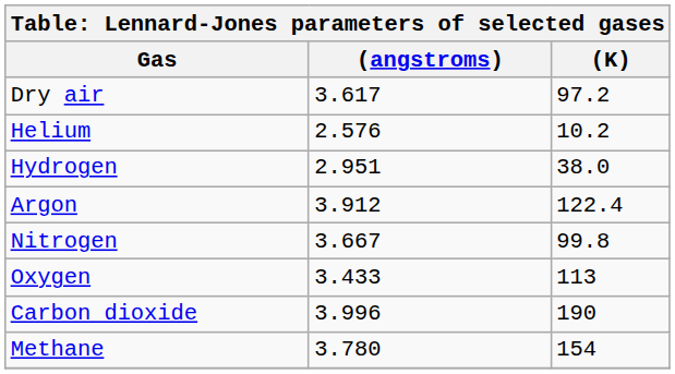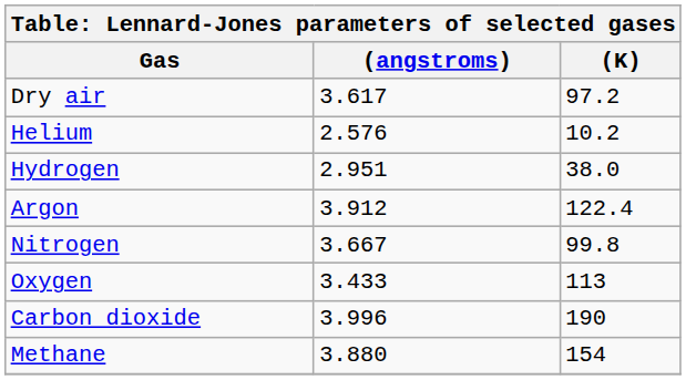Methane | (angstroms): 3.780 -> 3.880
